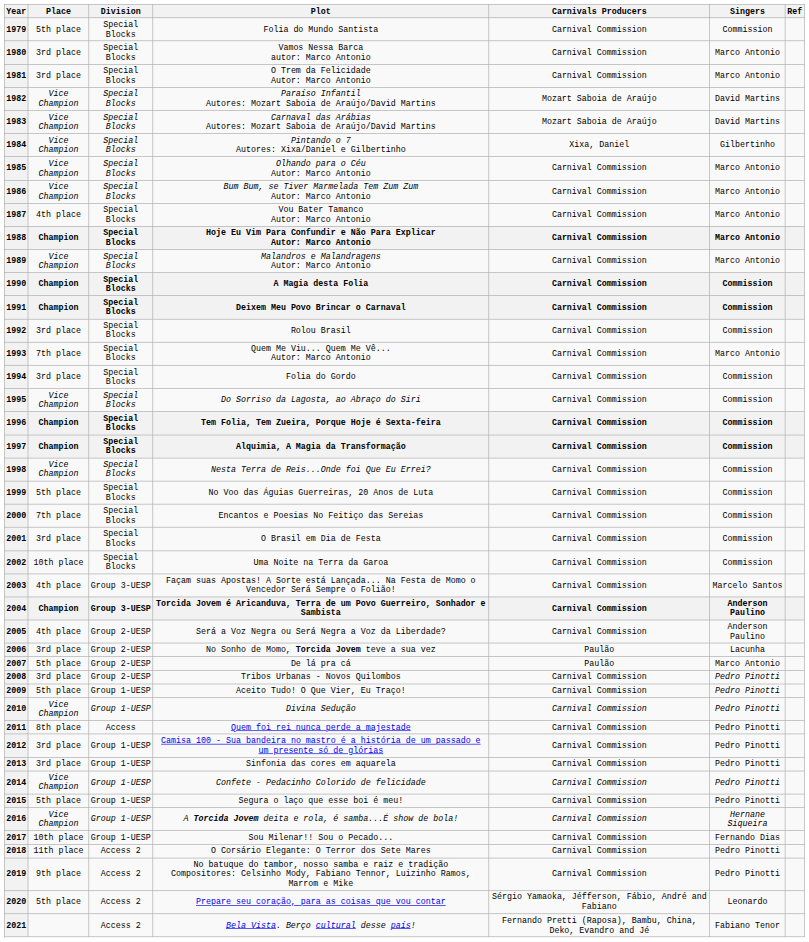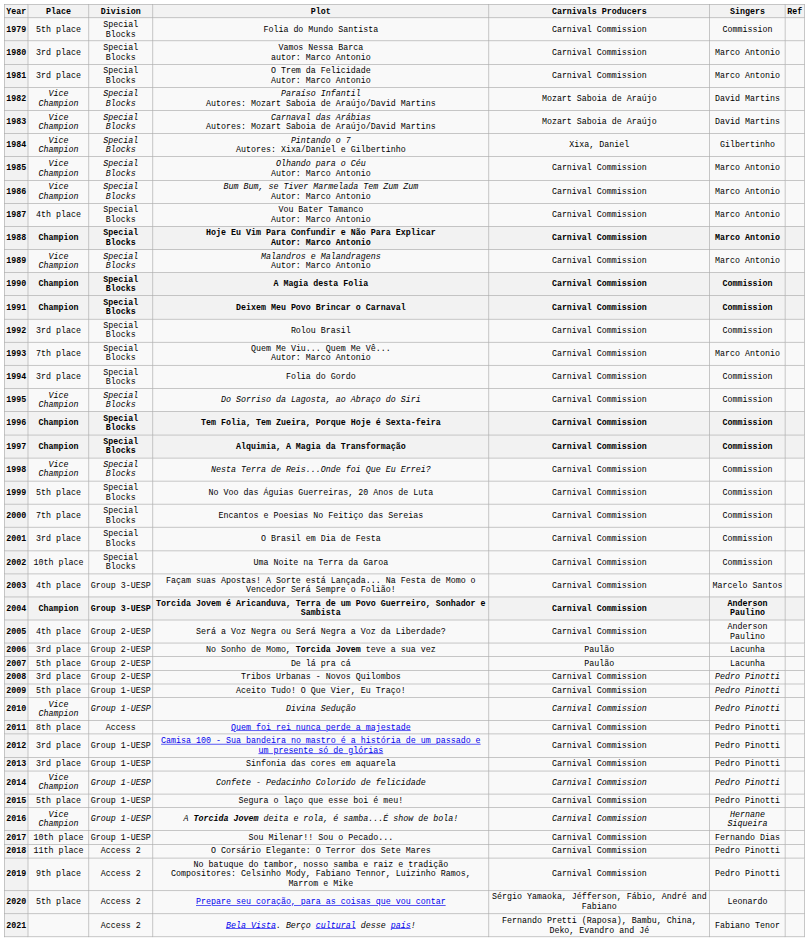2007 | Singers: Marco Antonio -> Lacunha
